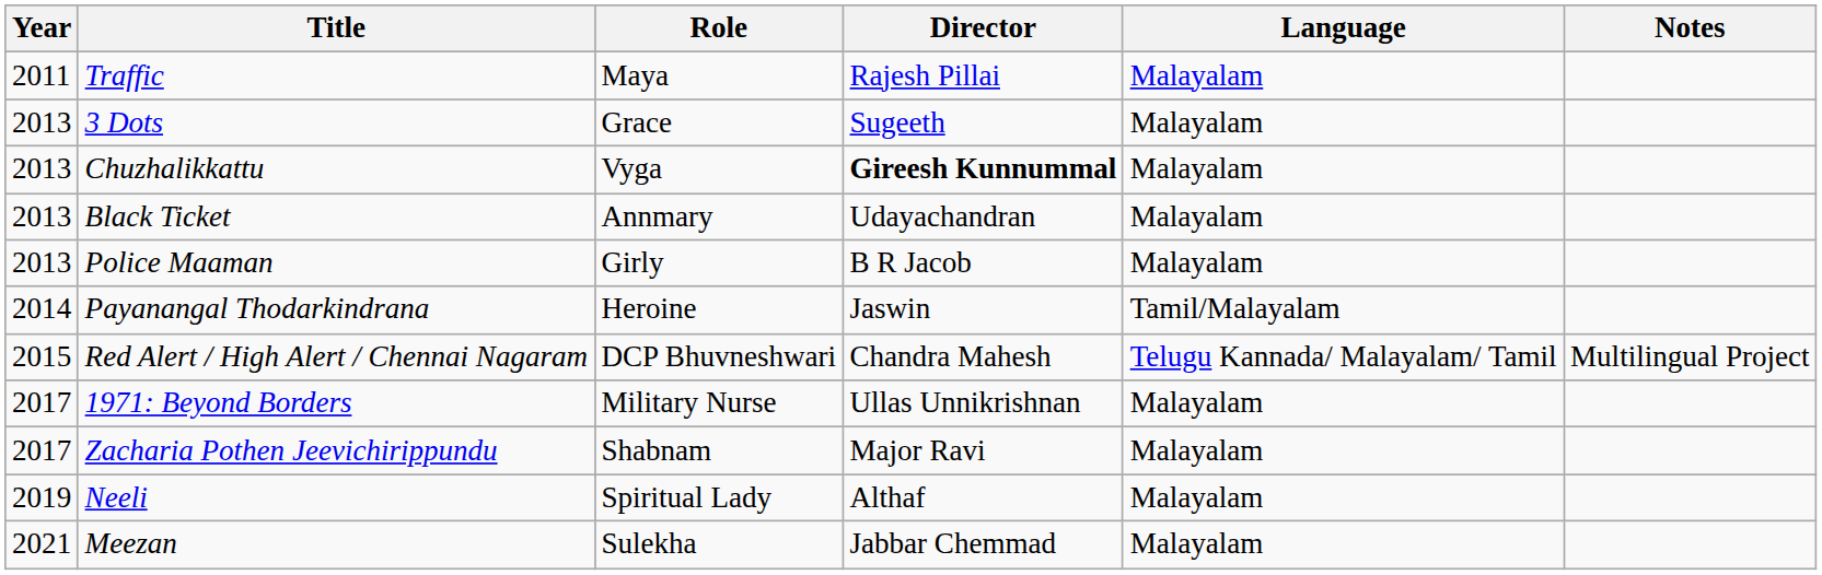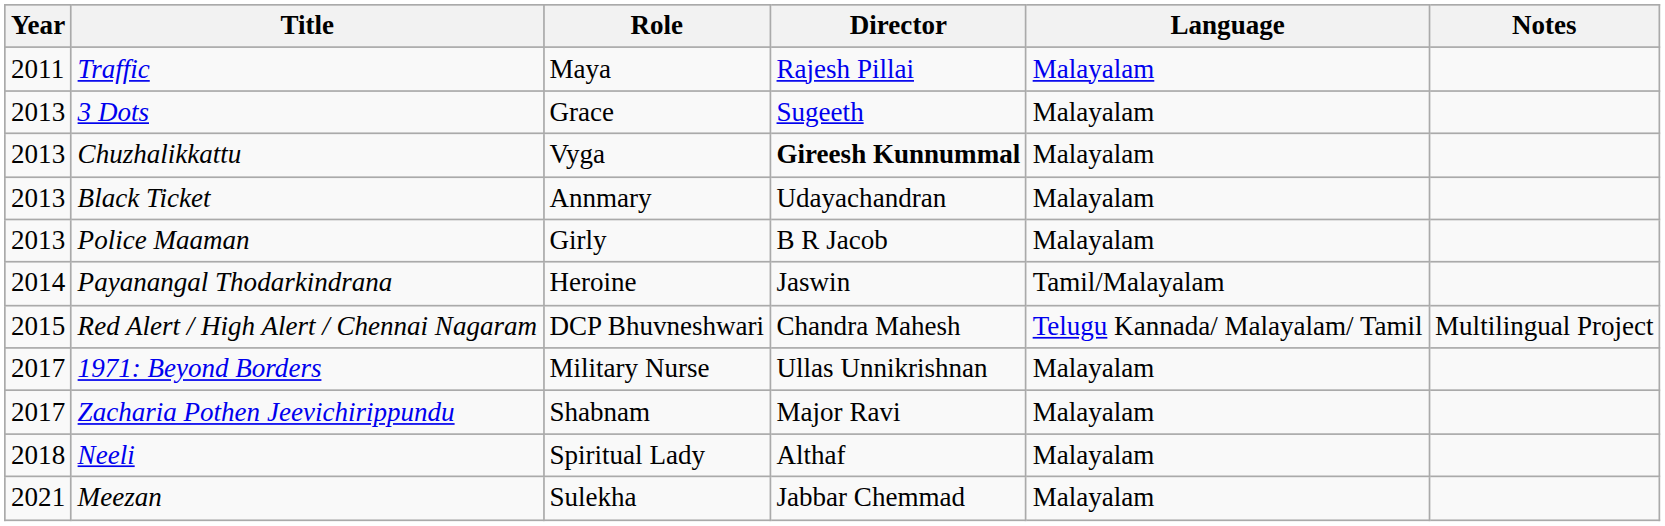Neeli | Year: 2019 -> 2018
